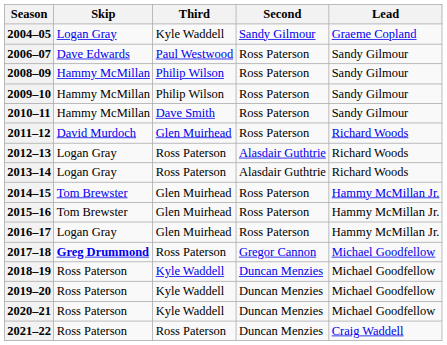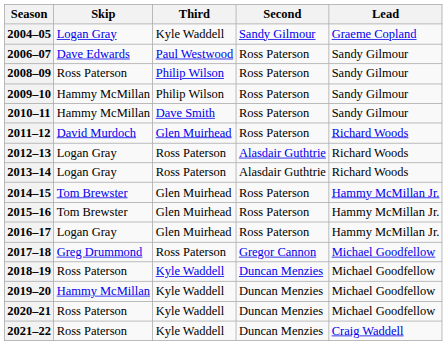2008–09 | Skip: Hammy McMillan -> Ross Paterson
2017–18 | Skip: bold -> normal
2019–20 | Skip: Ross Paterson -> Hammy McMillan
2021–22 | Third: Ross Paterson -> Kyle Waddell
